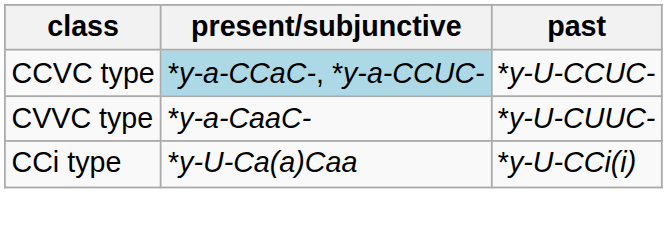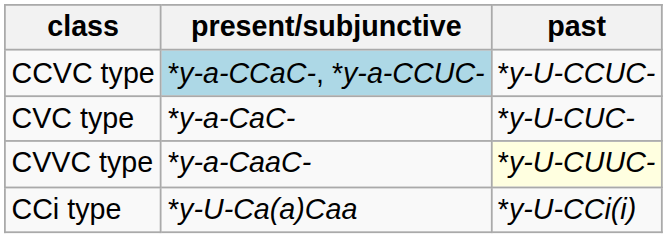+ row: CVC type | *y-a-CaC- | *y-U-CUC-
CVVC type | past: no background -> lightyellow background
